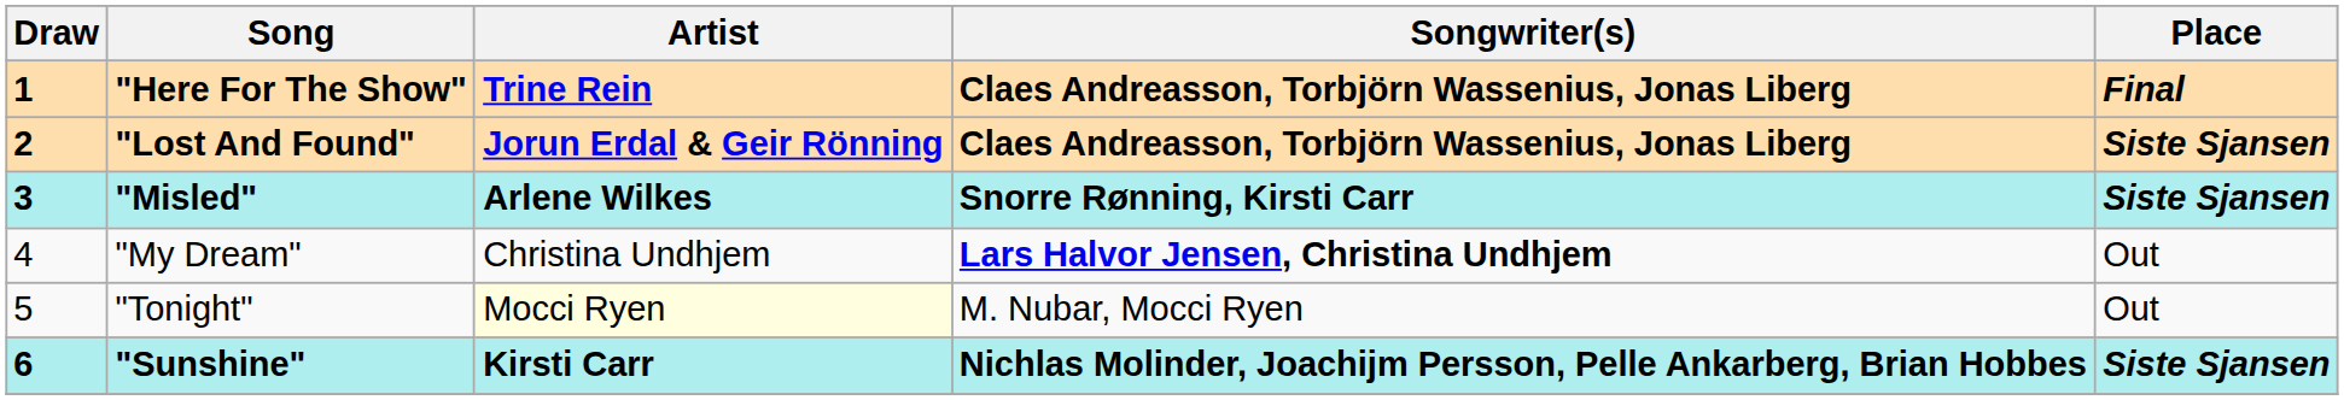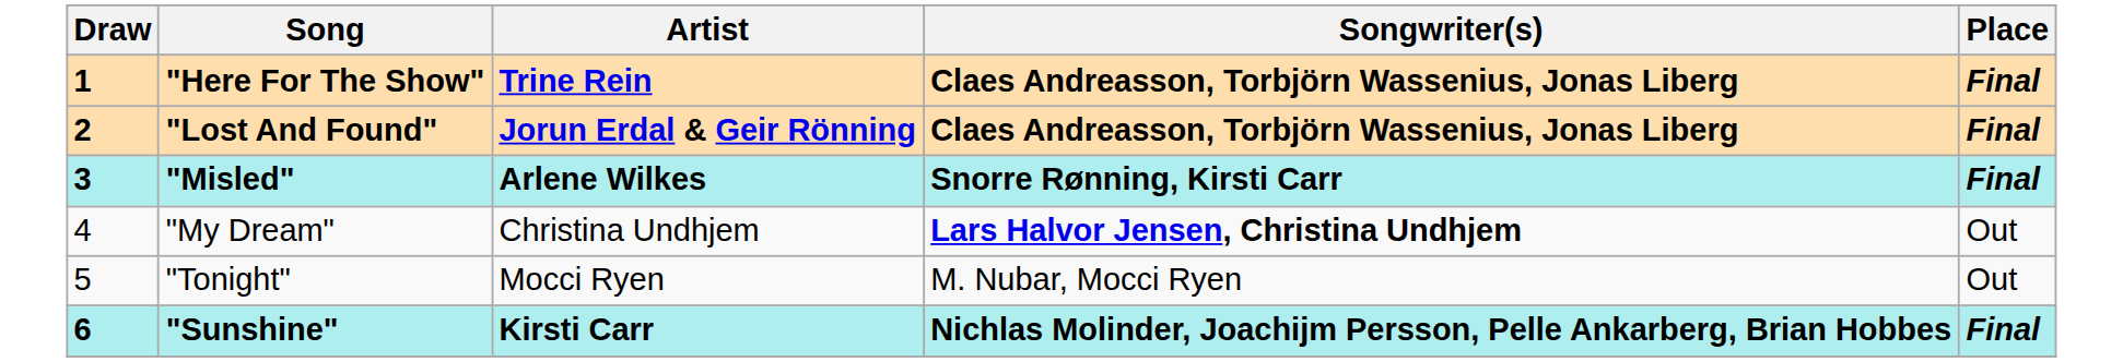"Lost And Found" | Place: Siste Sjansen -> Final
"Misled" | Place: Siste Sjansen -> Final
"Tonight" | Artist: lightyellow background -> no background
"Sunshine" | Place: Siste Sjansen -> Final
